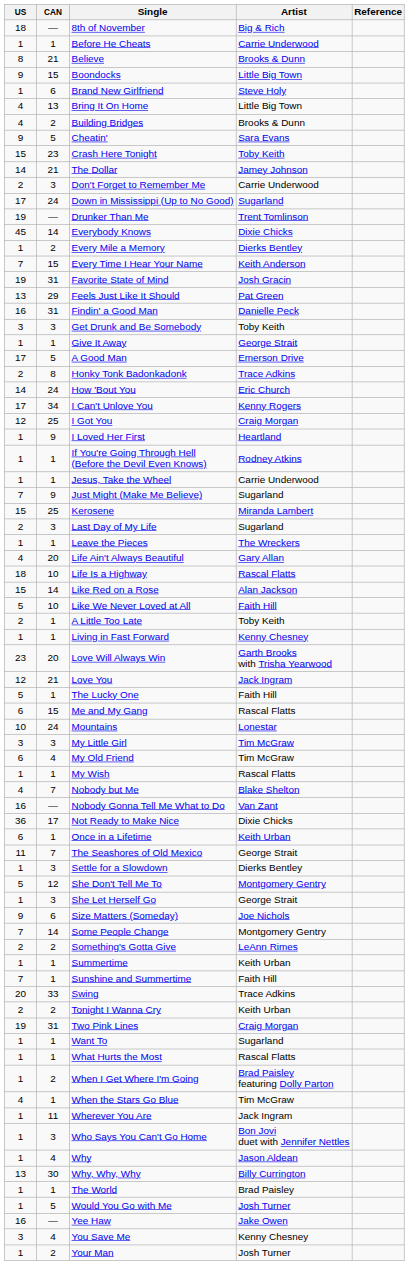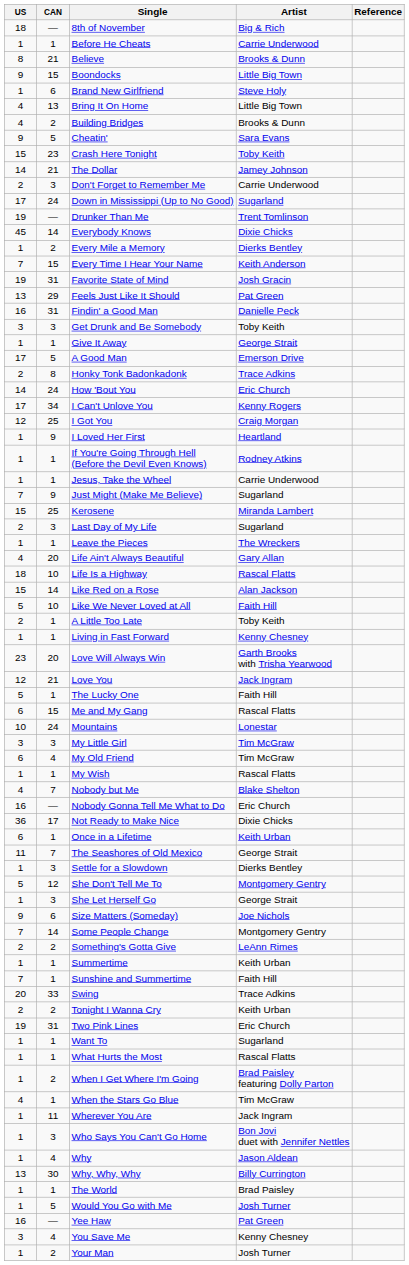Nobody Gonna Tell Me What to Do | Artist: Van Zant -> Eric Church
Two Pink Lines | Artist: Craig Morgan -> Eric Church
Yee Haw | Artist: Jake Owen -> Pat Green
